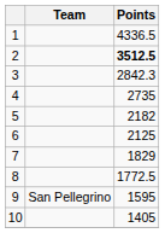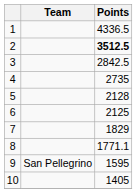3 | Points: 2842.3 -> 2842.5
5 | Points: 2182 -> 2128
8 | Points: 1772.5 -> 1771.1
